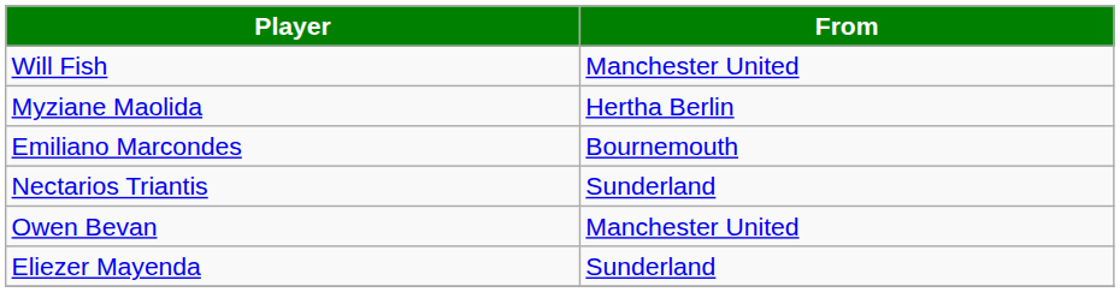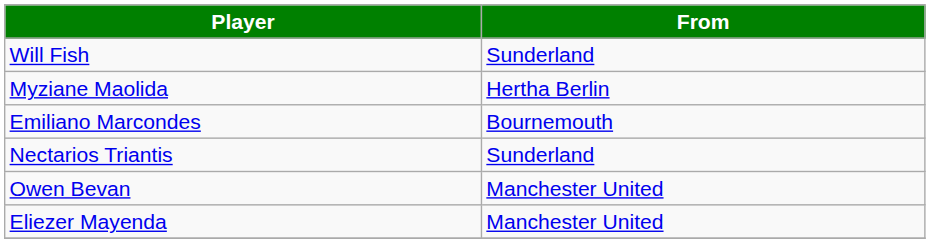Will Fish | From: Manchester United -> Sunderland
Eliezer Mayenda | From: Sunderland -> Manchester United
